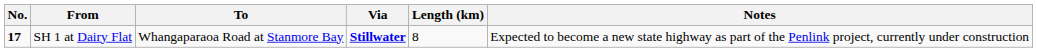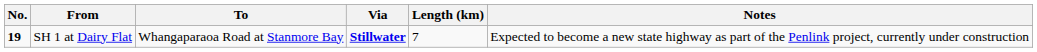SH 1 at Dairy Flat | No.: 17 -> 19
SH 1 at Dairy Flat | Length (km): 8 -> 7
